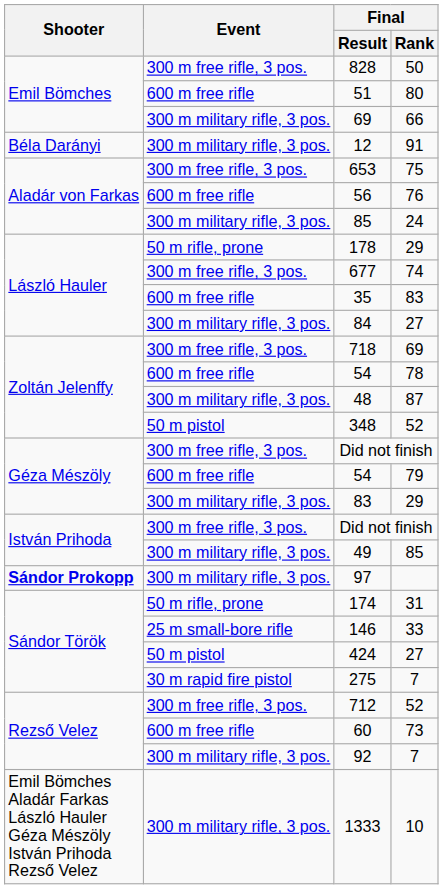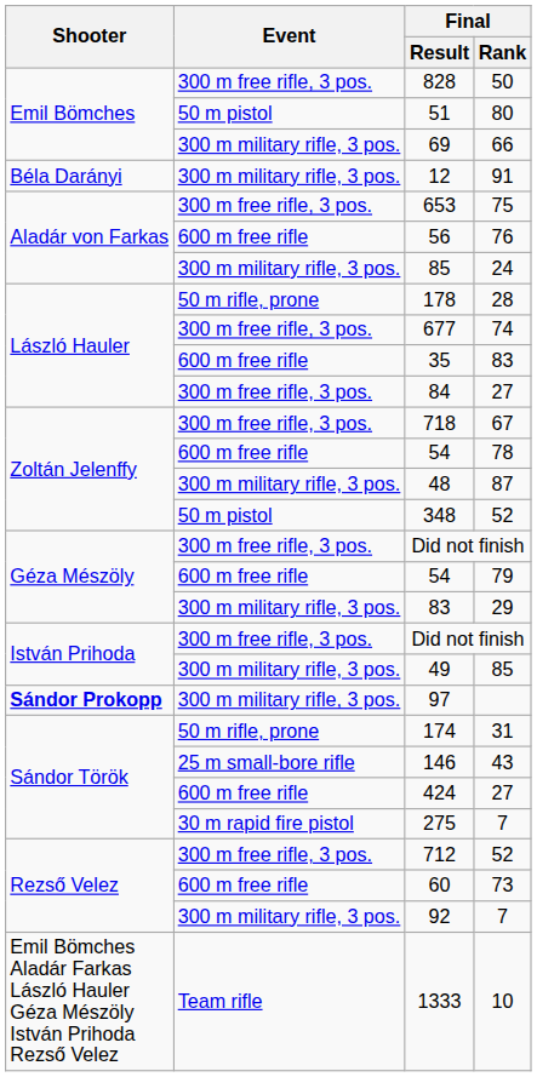51 | Event: 600 m free rifle -> 50 m pistol
178 | Final / Rank: 29 -> 28
84 | Event: 300 m military rifle, 3 pos. -> 300 m free rifle, 3 pos.
718 | Final / Rank: 69 -> 67
146 | Final / Rank: 33 -> 43
424 | Event: 50 m pistol -> 600 m free rifle
1333 | Event: 300 m military rifle, 3 pos. -> Team rifle
